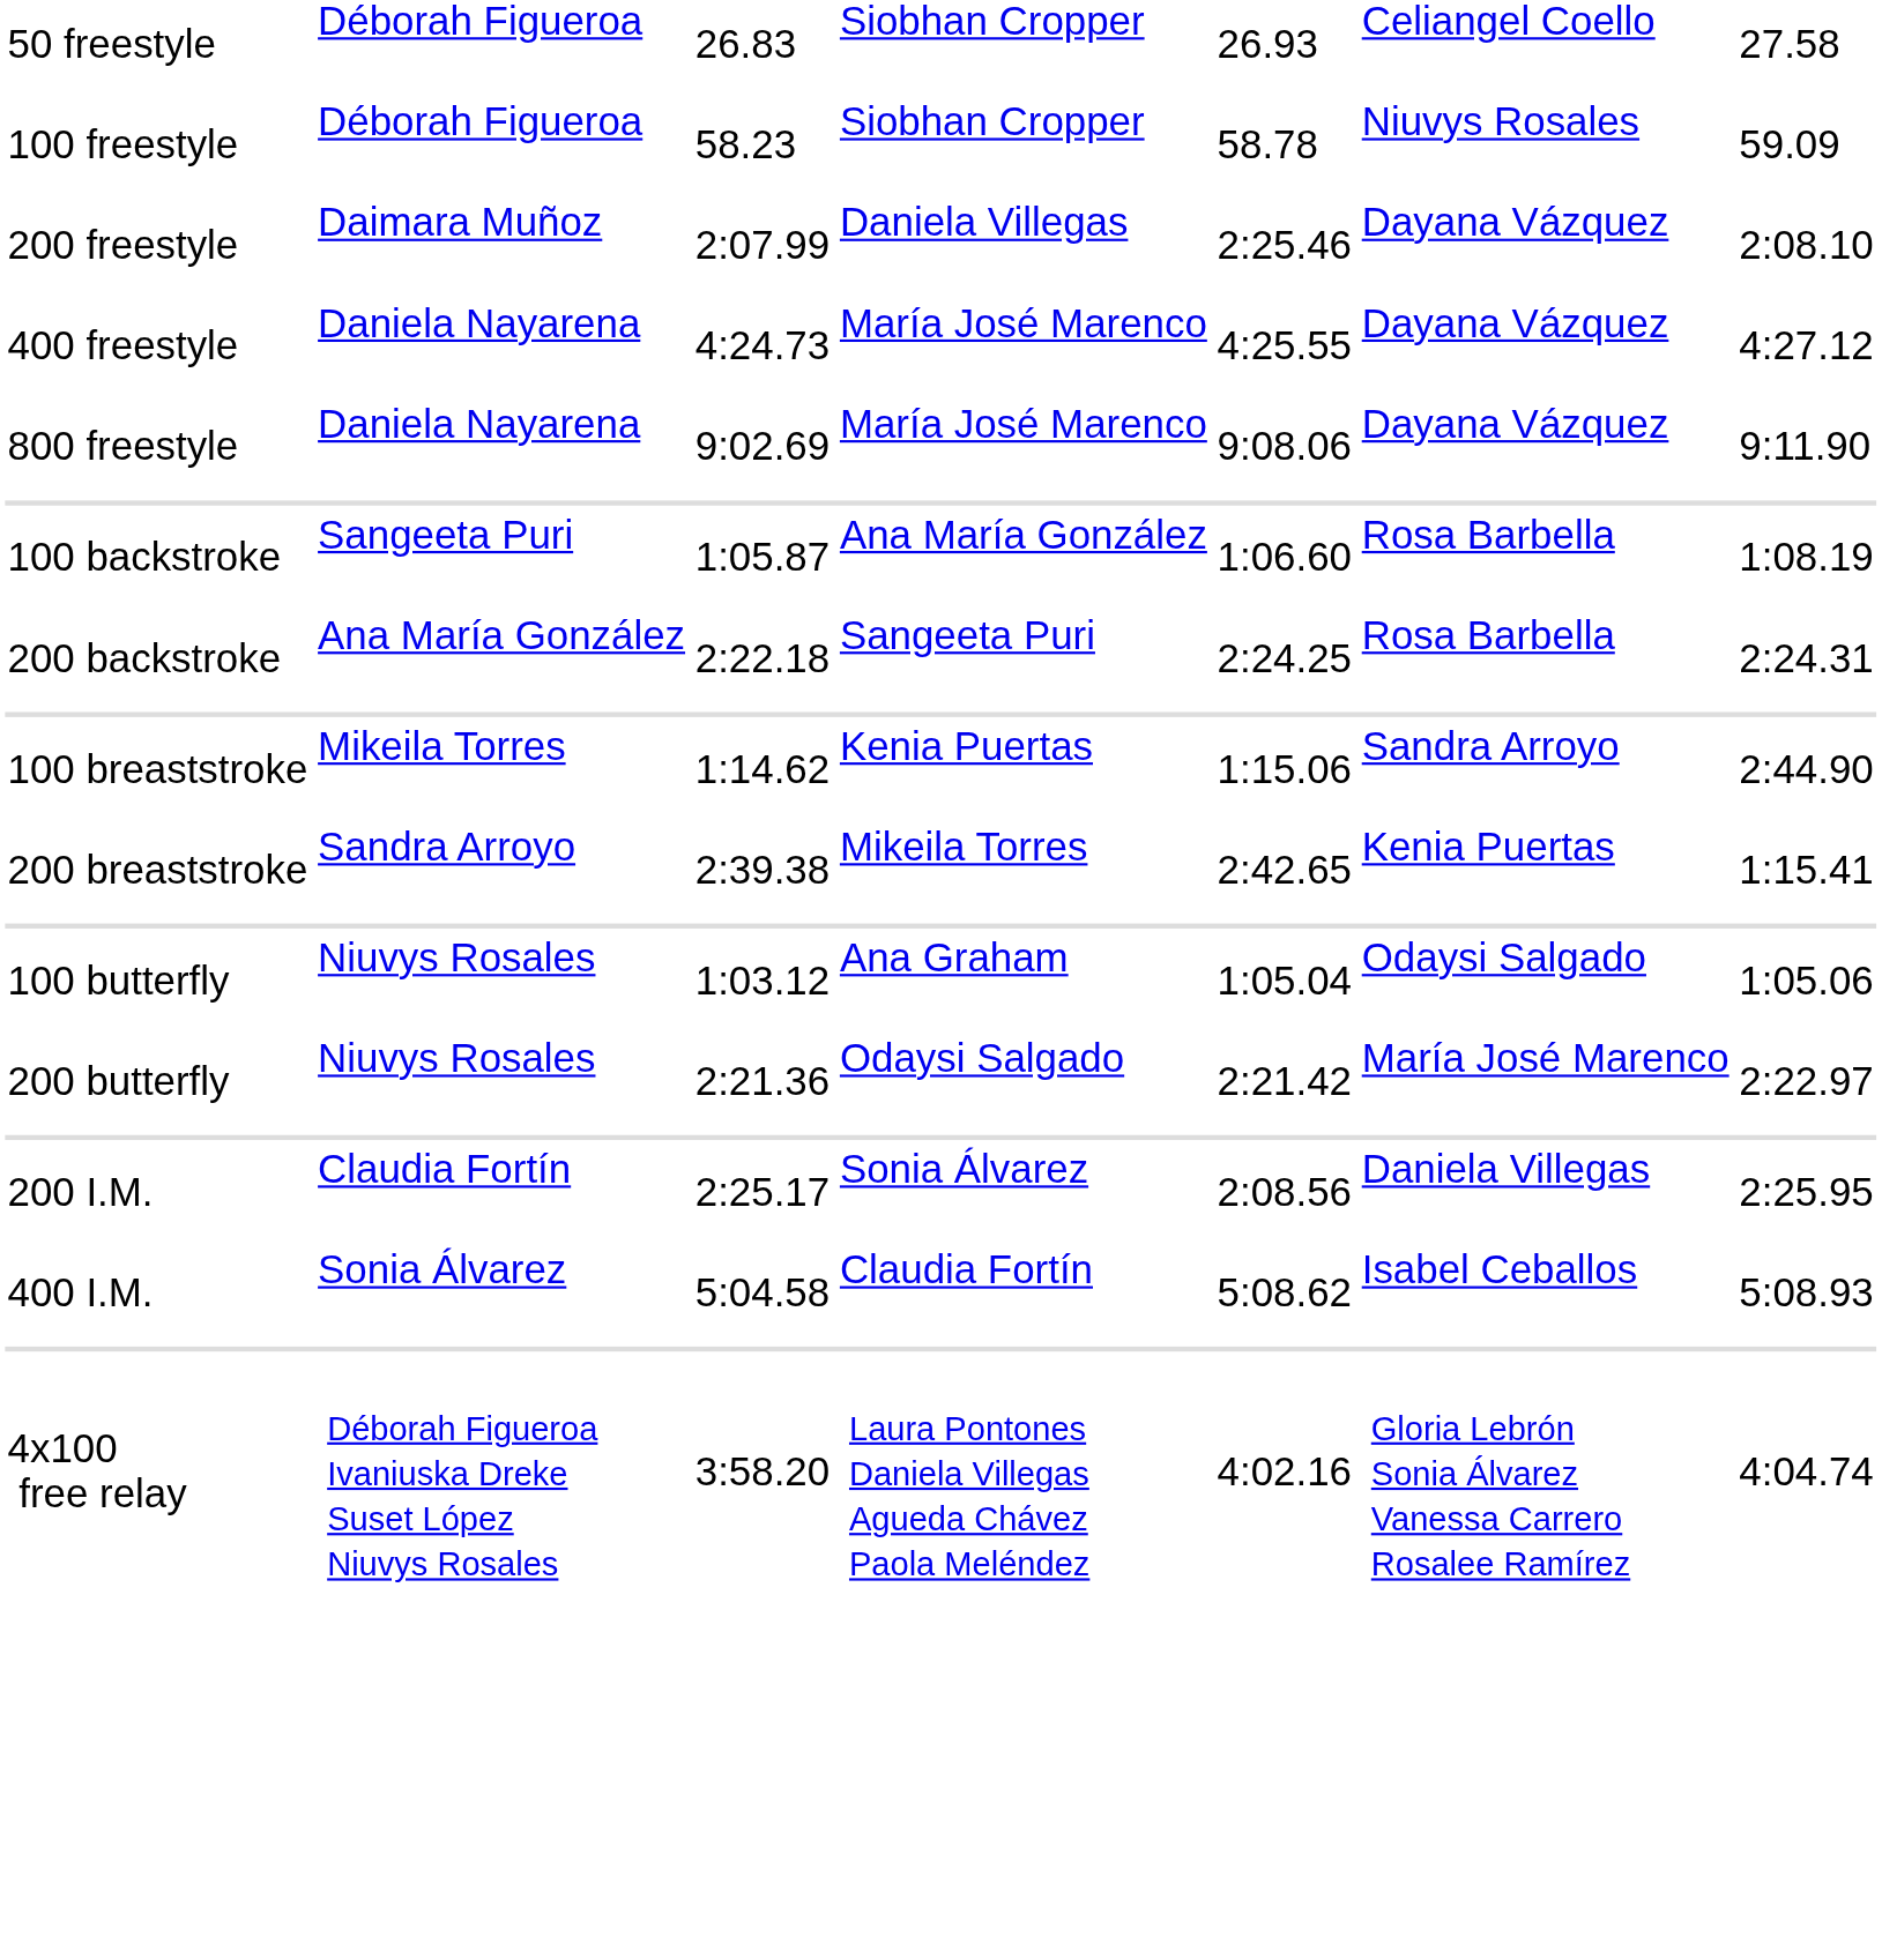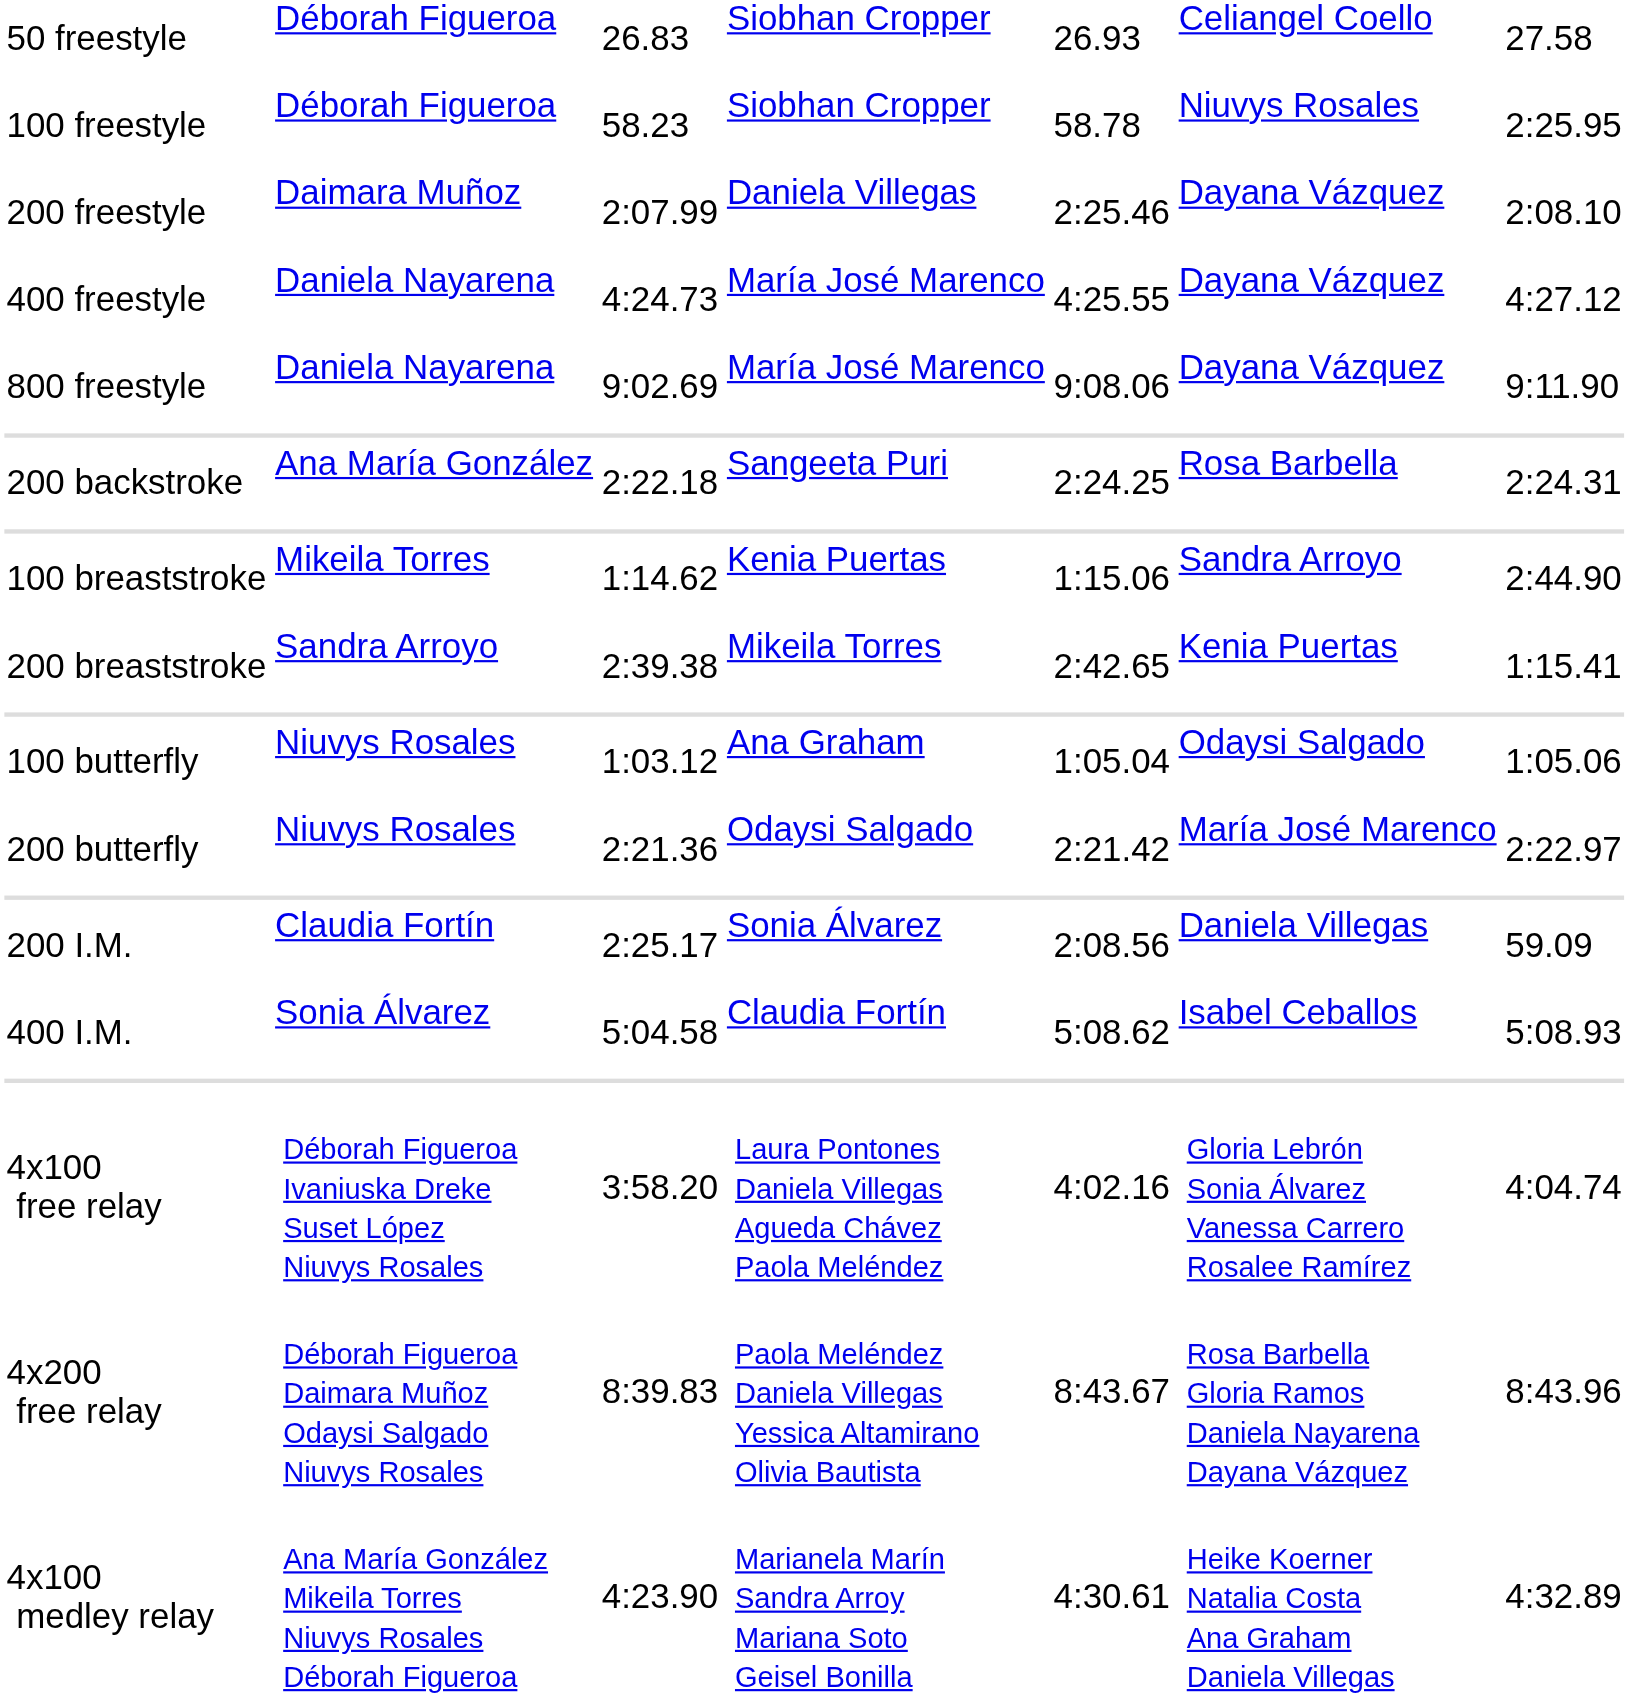100 freestyle | column 7: 59.09 -> 2:25.95
- row: 100 backstroke | Sangeeta Puri | 1:05.87 | Ana María González | 1:06.60 | Rosa Barbella | 1:08.19
200 I.M. | column 7: 2:25.95 -> 59.09
+ row: 4x200 free relay | Déborah Figueroa Daimara Muñoz Odaysi Salgado Niuvys Rosales | 8:39.83 | Paola Meléndez Daniela Villegas Yessica Altamirano Olivia Bautista | 8:43.67 | Rosa Barbella Gloria Ramos Daniela Nayarena Dayana Vázquez | 8:43.96
+ row: 4x100 medley relay | Ana María González Mikeila Torres Niuvys Rosales Déborah Figueroa | 4:23.90 | Marianela Marín Sandra Arroy Mariana Soto Geisel Bonilla | 4:30.61 | Heike Koerner Natalia Costa Ana Graham Daniela Villegas | 4:32.89
